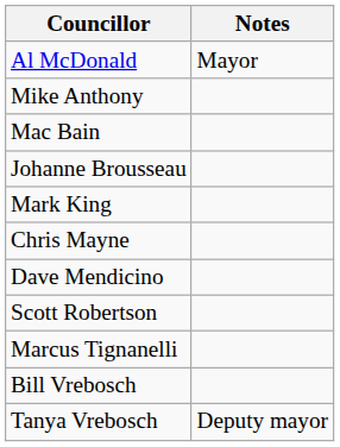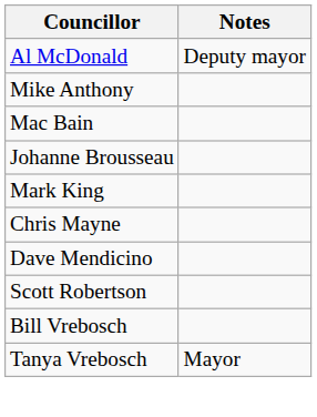Al McDonald | Notes: Mayor -> Deputy mayor
- row: Marcus Tignanelli
Tanya Vrebosch | Notes: Deputy mayor -> Mayor
